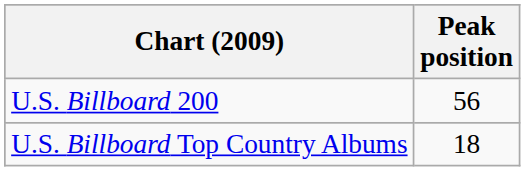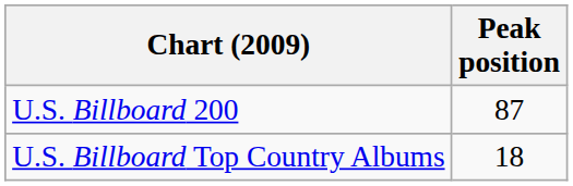U.S. Billboard 200 | Peak position: 56 -> 87
